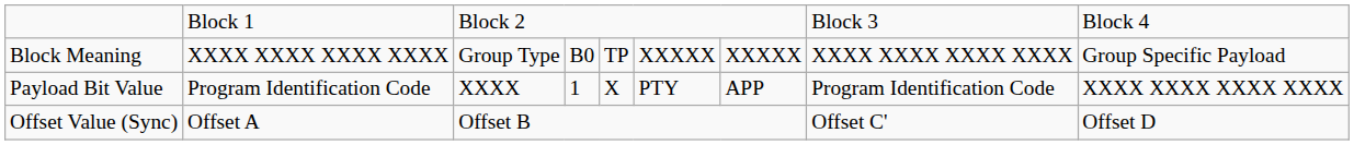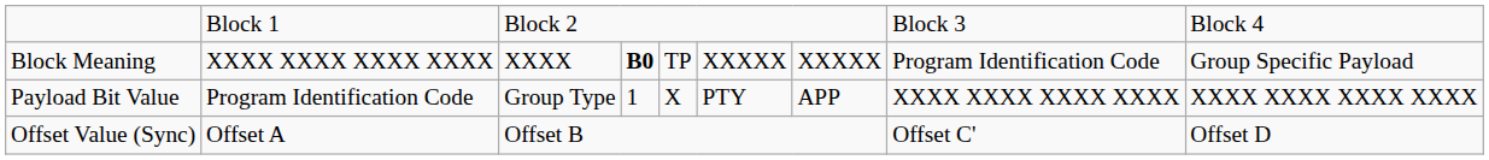Block Meaning | column 3: Group Type -> XXXX
Block Meaning | column 4: normal -> bold
Block Meaning | column 8: XXXX XXXX XXXX XXXX -> Program Identification Code
Payload Bit Value | column 3: XXXX -> Group Type
Payload Bit Value | column 8: Program Identification Code -> XXXX XXXX XXXX XXXX
